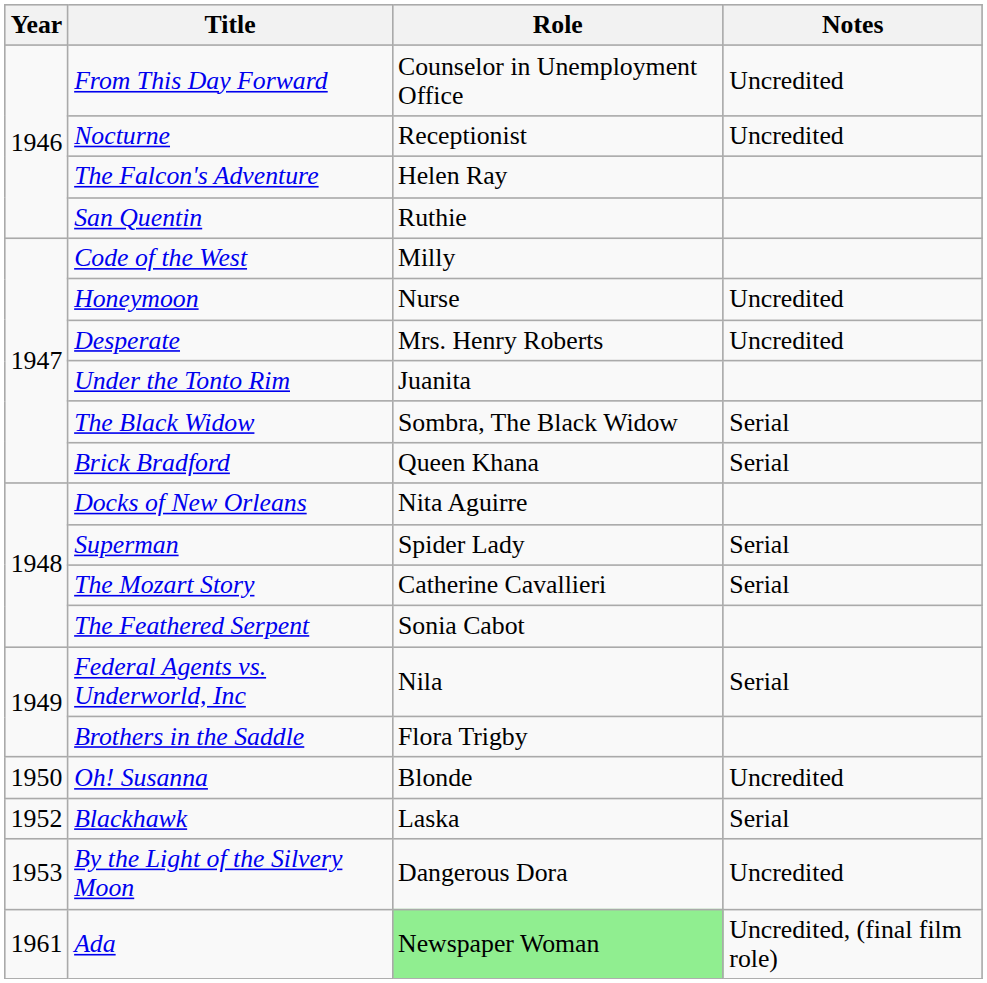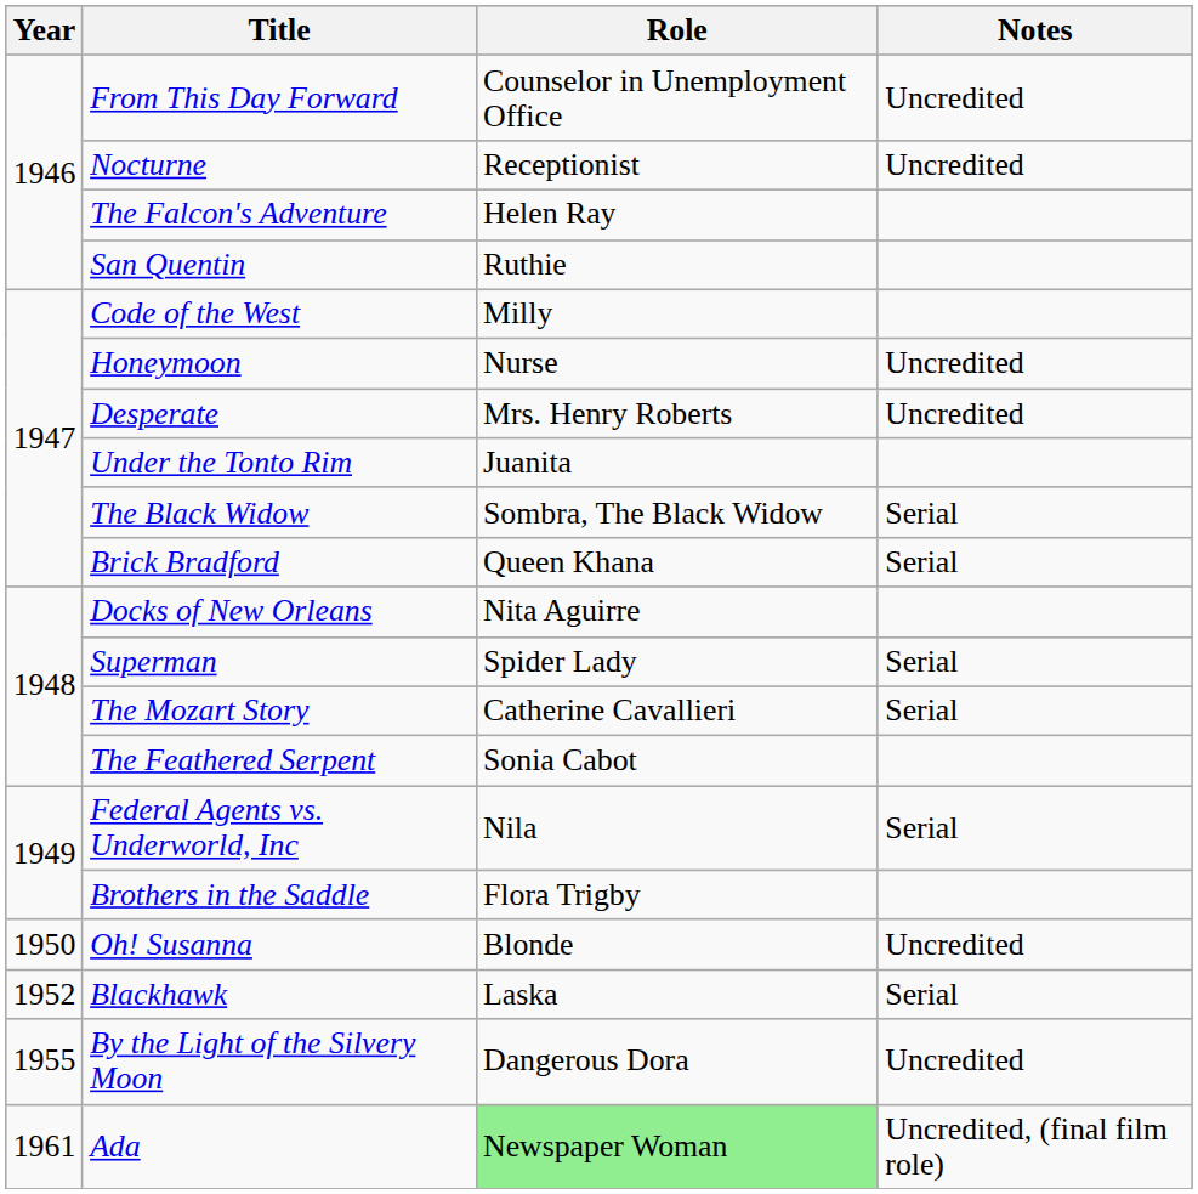By the Light of the Silvery Moon | Year: 1953 -> 1955
